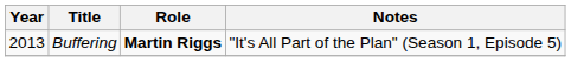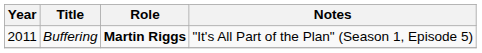Buffering | Year: 2013 -> 2011
